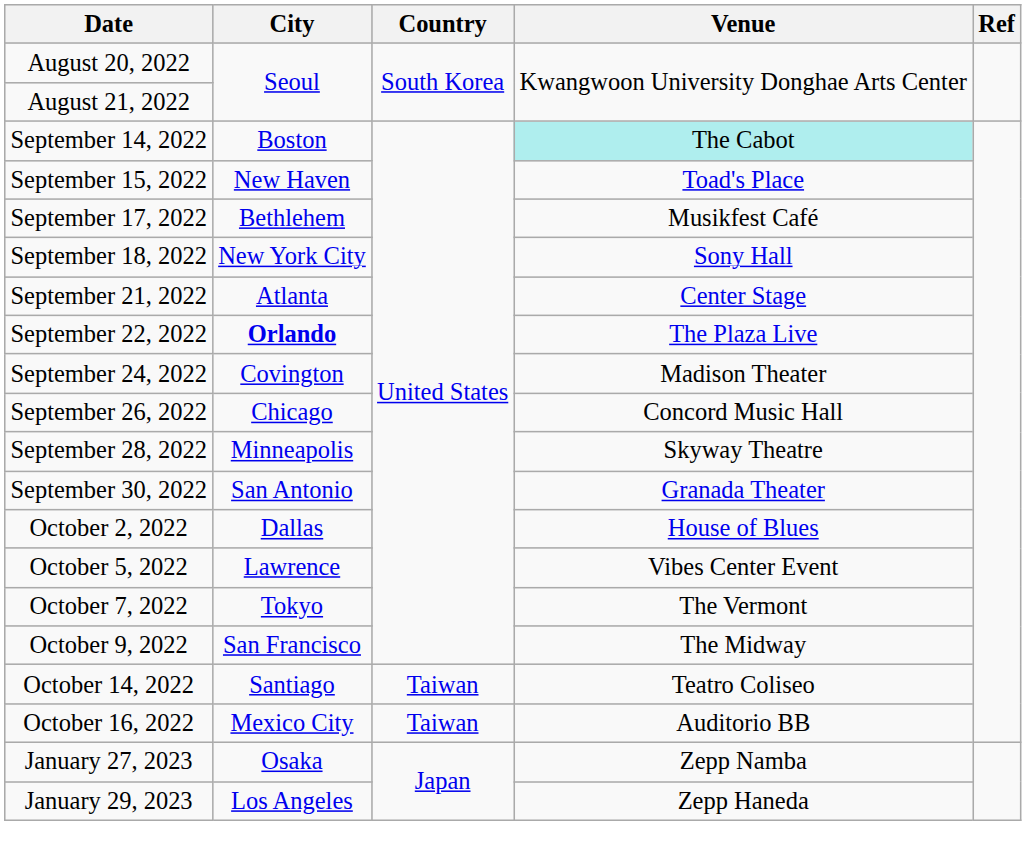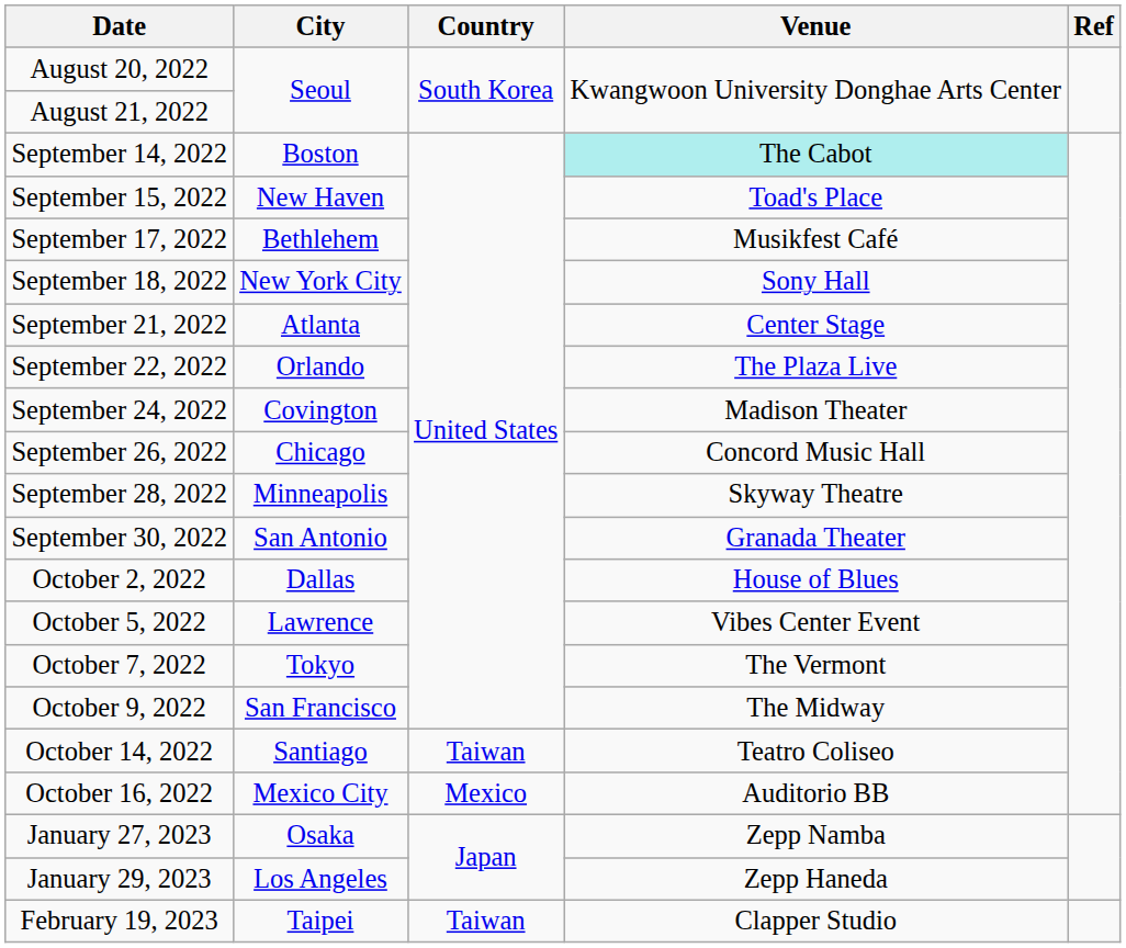September 22, 2022 | City: bold -> normal
October 16, 2022 | Country: Taiwan -> Mexico
+ row: February 19, 2023 | Taipei | Taiwan | Clapper Studio
